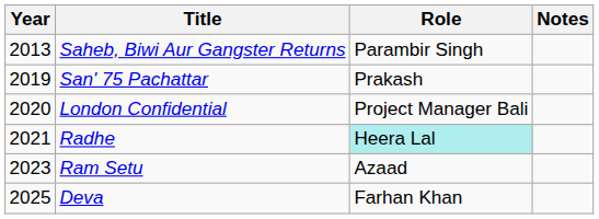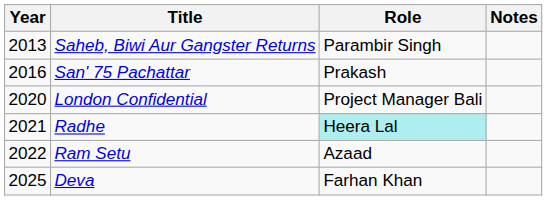San' 75 Pachattar | Year: 2019 -> 2016
Ram Setu | Year: 2023 -> 2022
